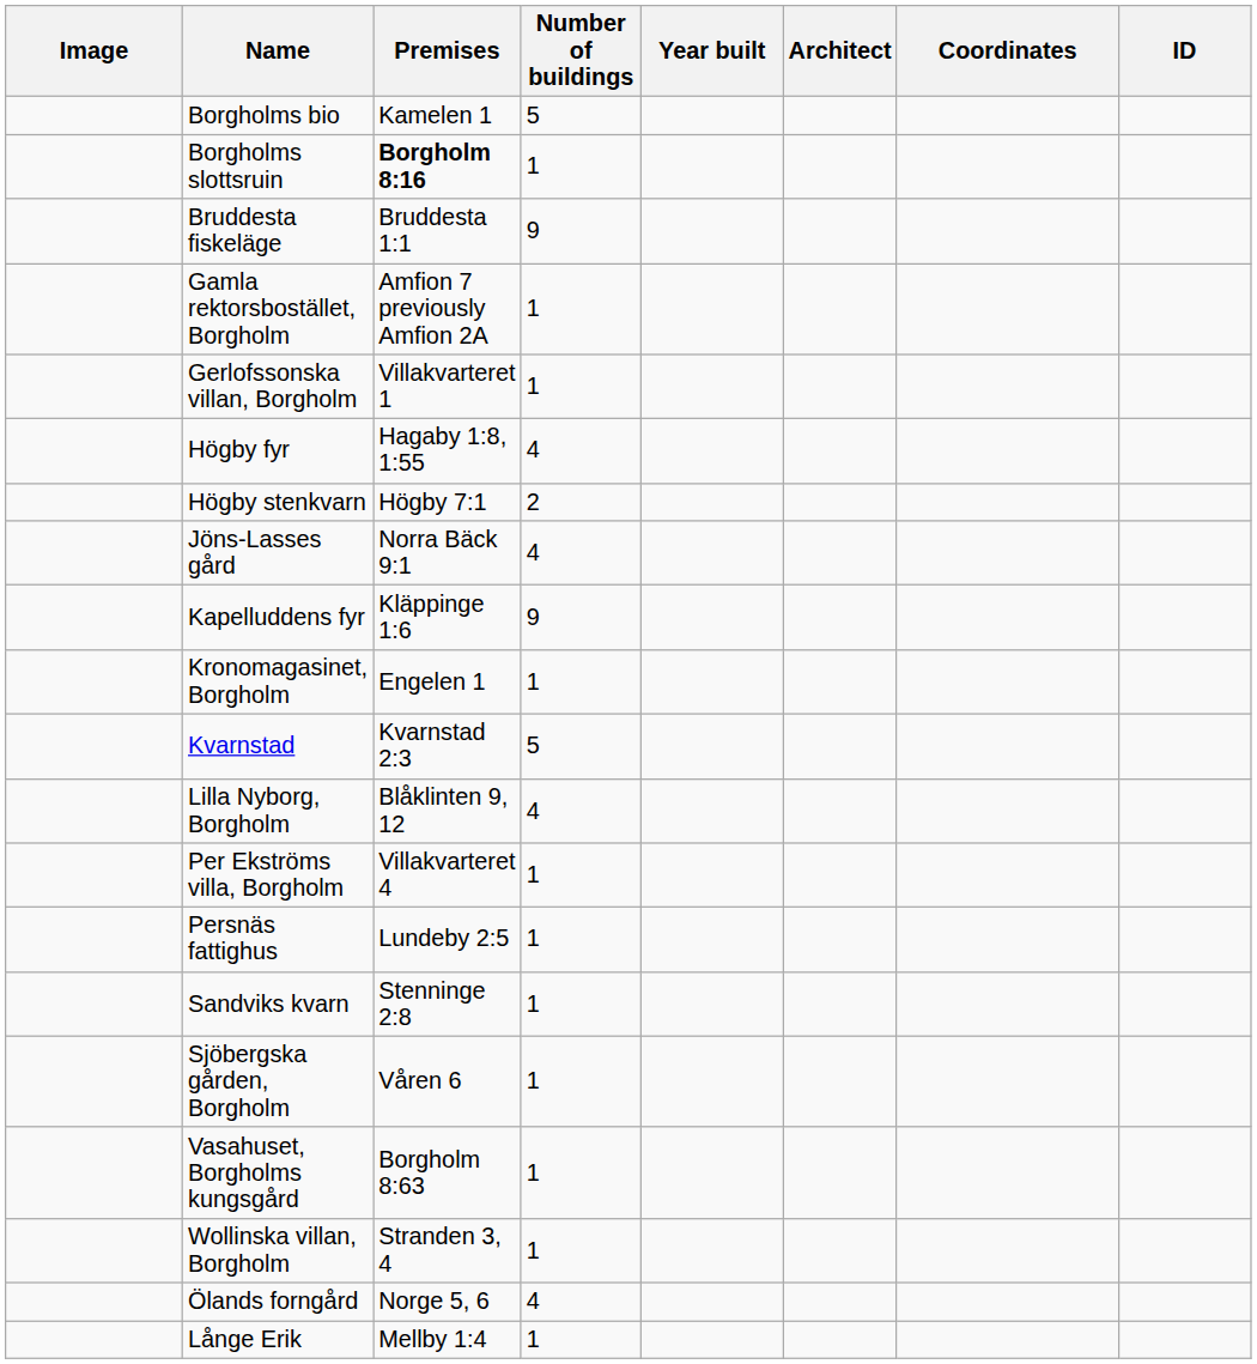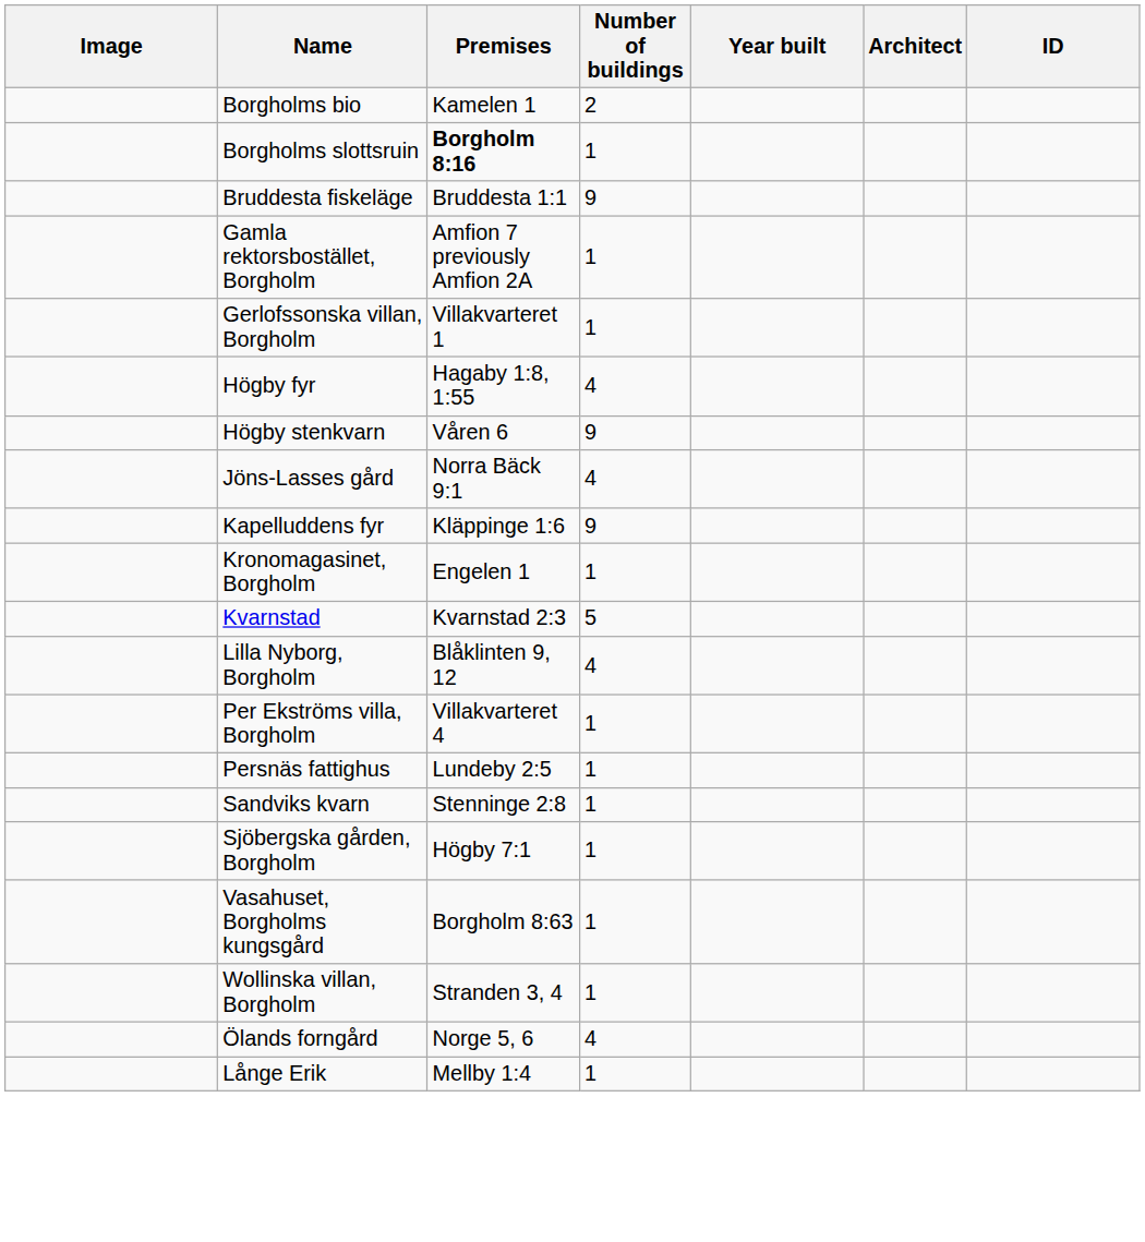- column: Coordinates
Borgholms bio | Number of buildings: 5 -> 2
Högby stenkvarn | Premises: Högby 7:1 -> Våren 6
Högby stenkvarn | Number of buildings: 2 -> 9
Sjöbergska gården, Borgholm | Premises: Våren 6 -> Högby 7:1
